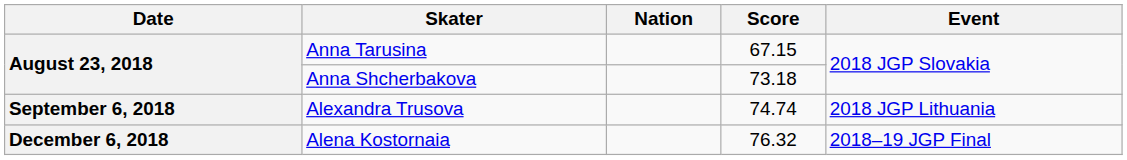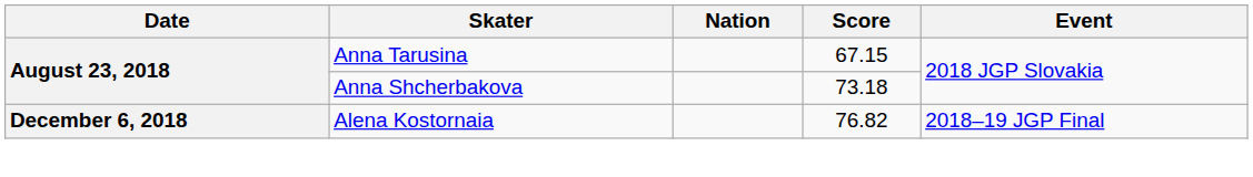- row: September 6, 2018 | Alexandra Trusova | 74.74 | 2018 JGP Lithuania
Alena Kostornaia | Score: 76.32 -> 76.82
